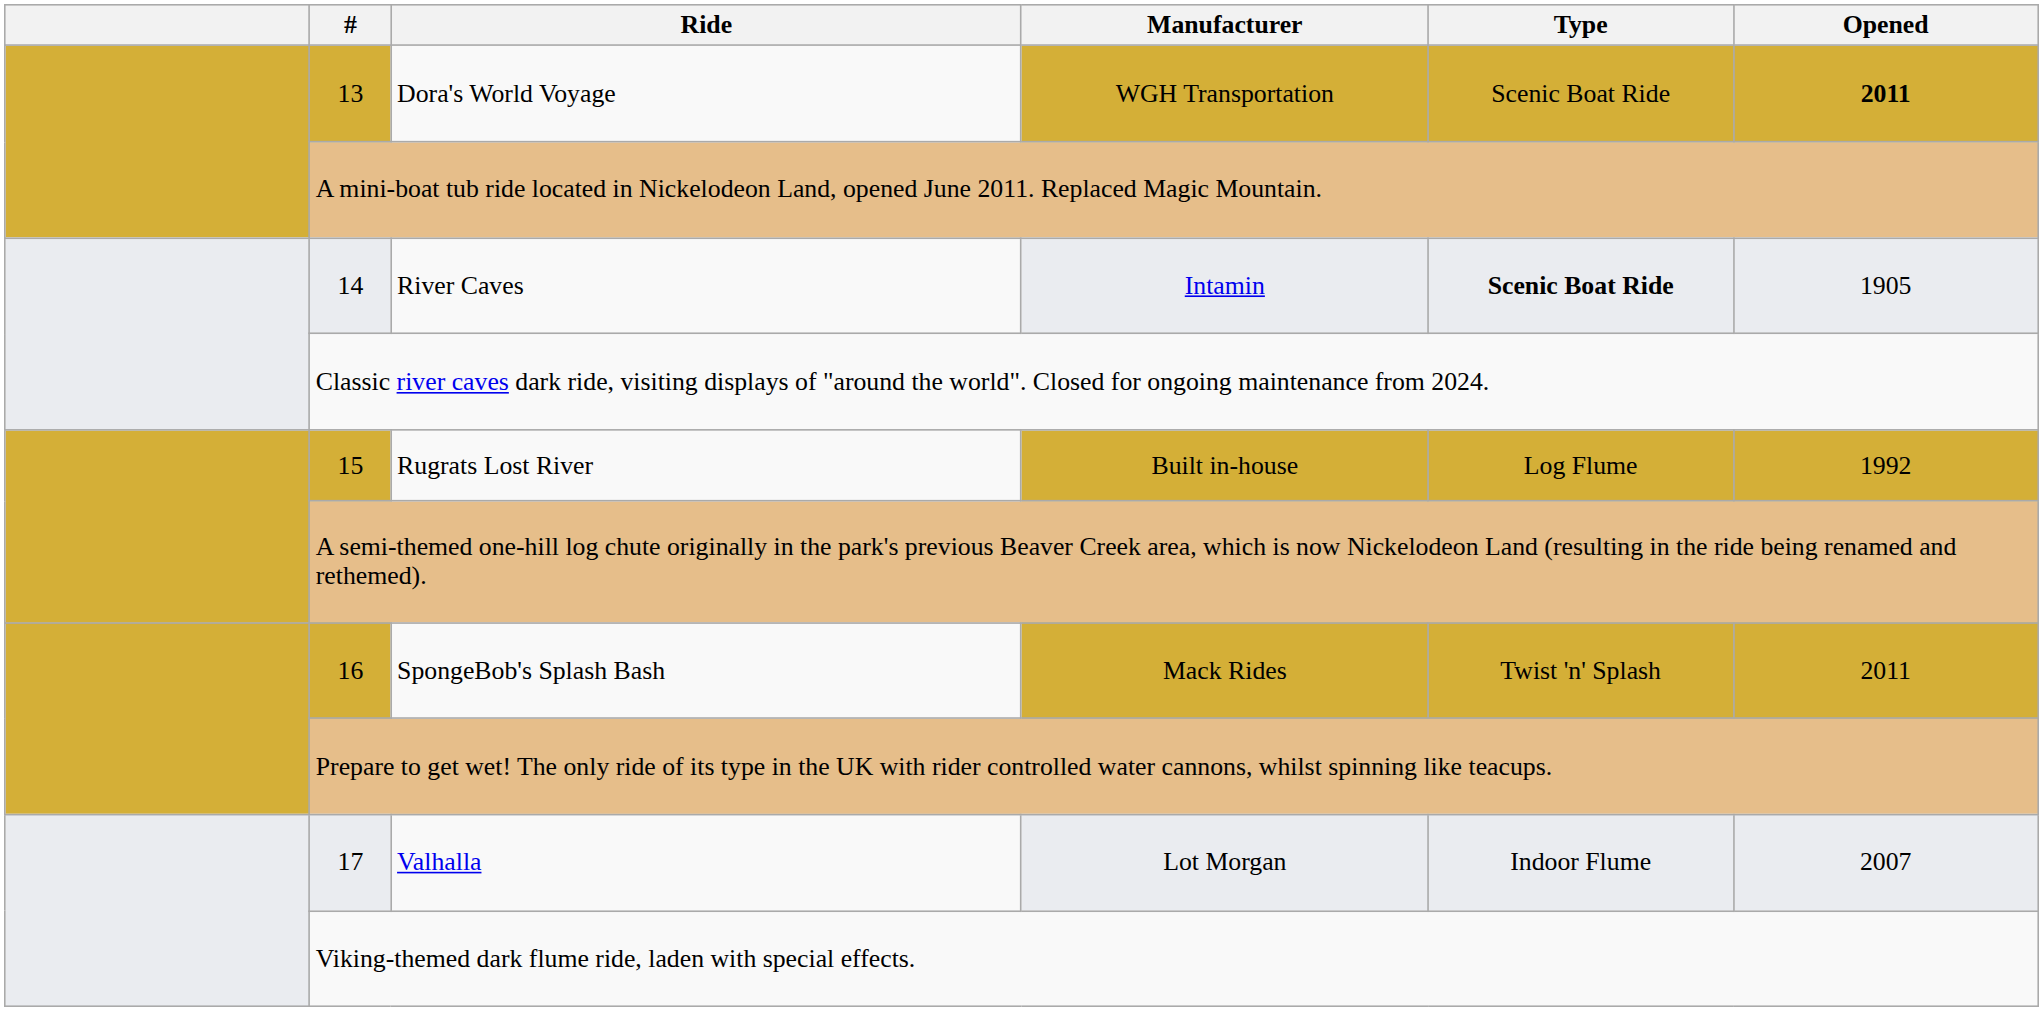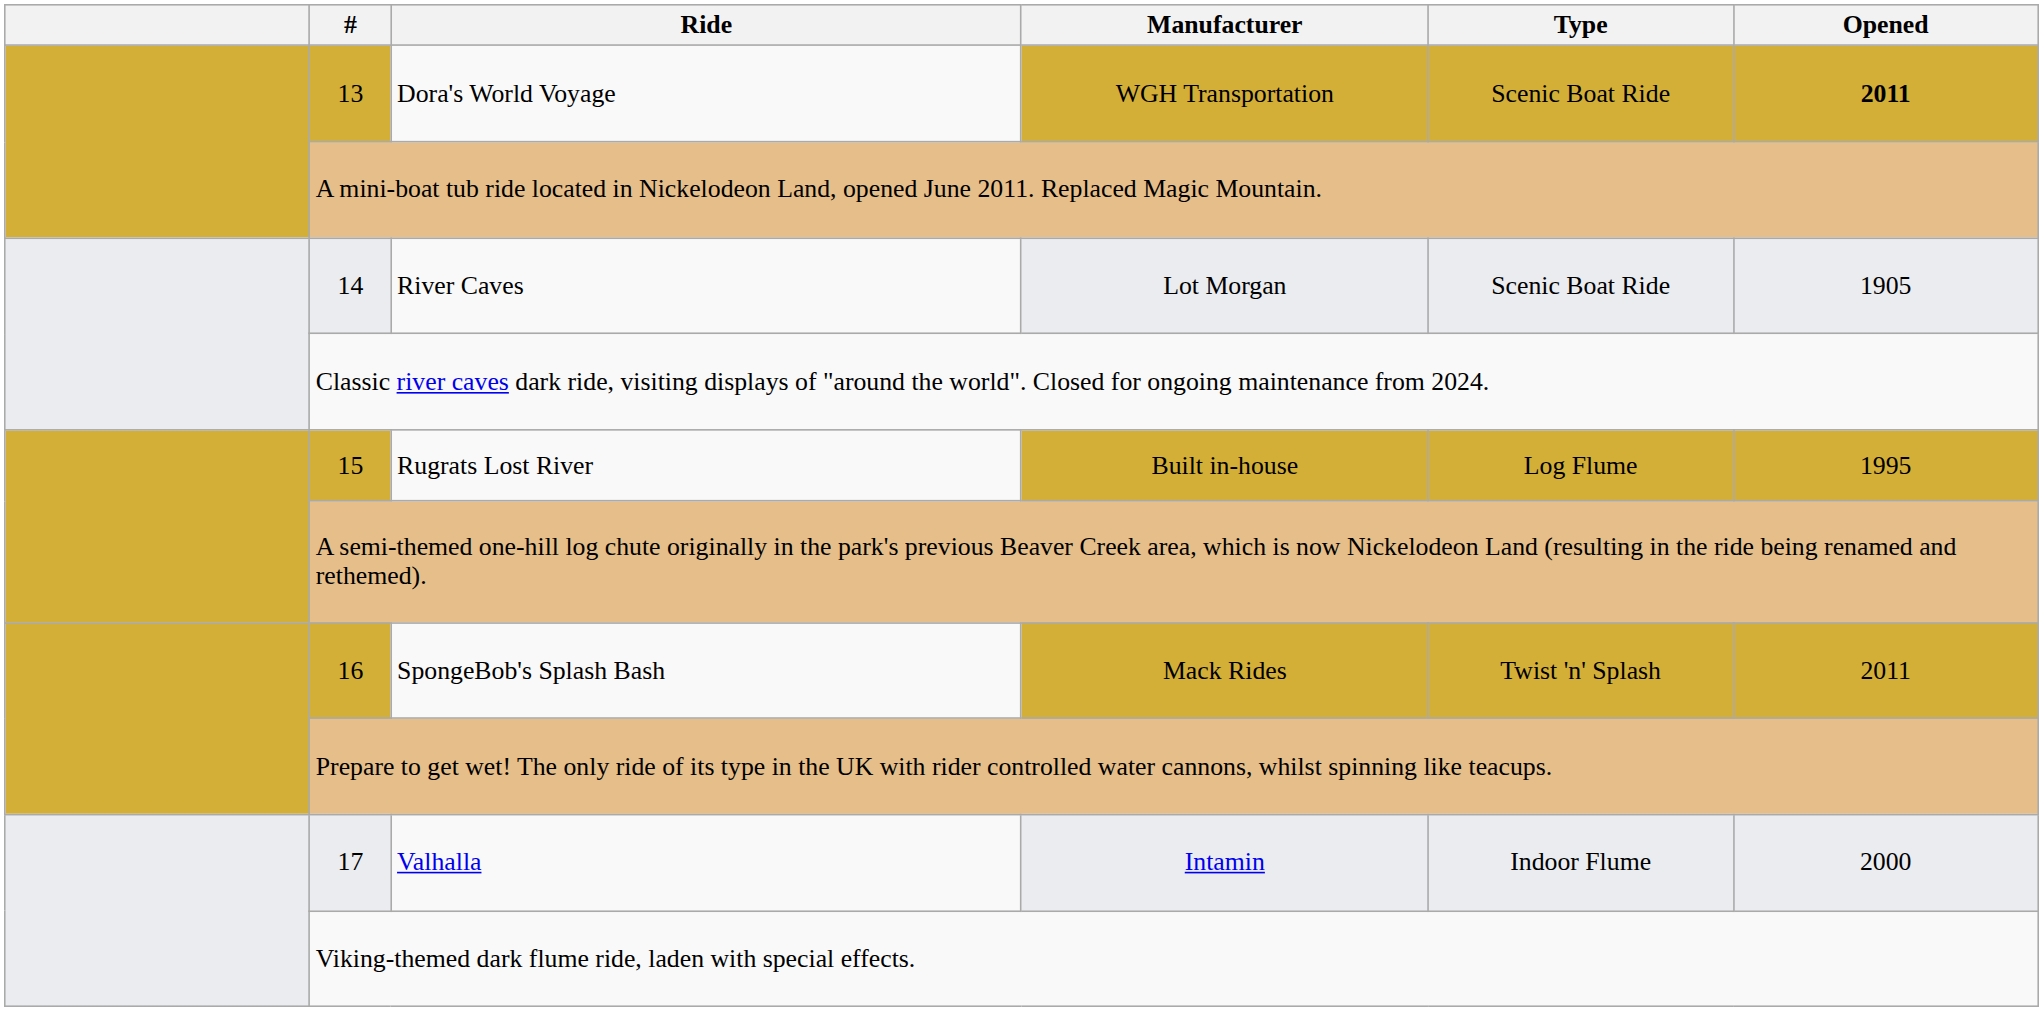14 | Manufacturer: Intamin -> Lot Morgan
14 | Type: bold -> normal
15 | Opened: 1992 -> 1995
17 | Manufacturer: Lot Morgan -> Intamin
17 | Opened: 2007 -> 2000
